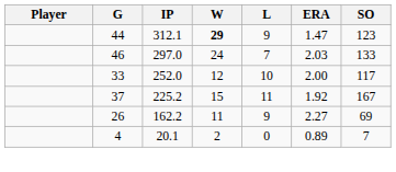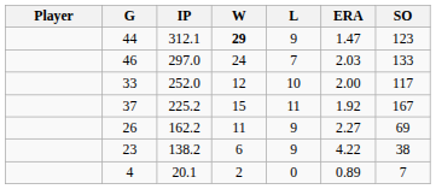+ row: 23 | 138.2 | 6 | 9 | 4.22 | 38
